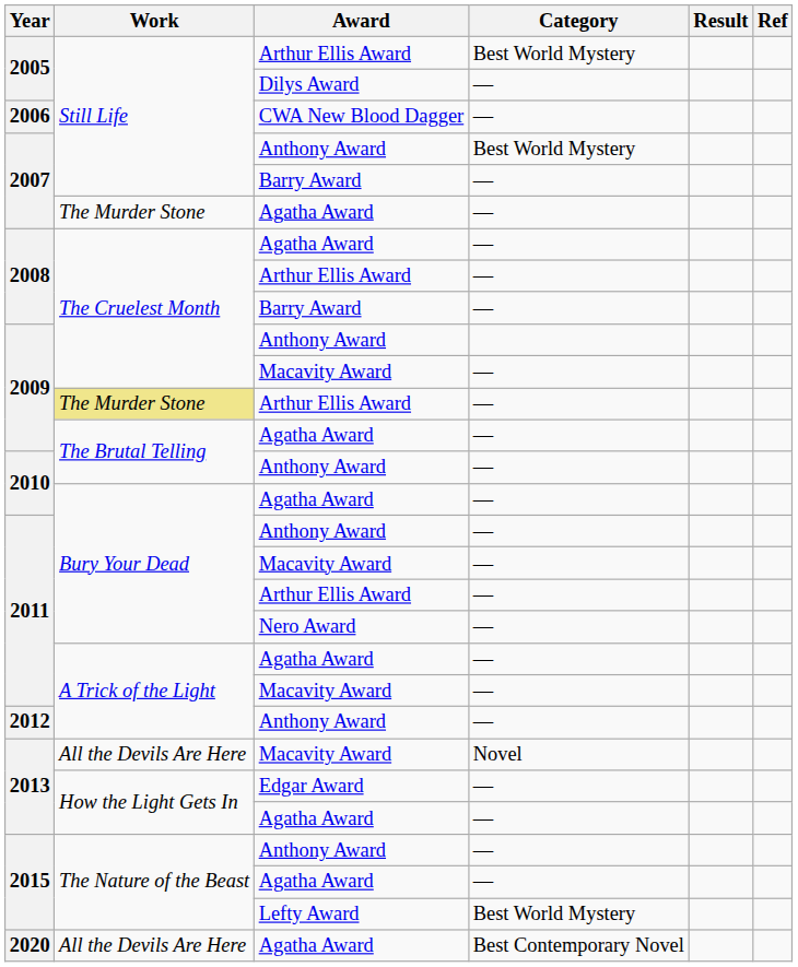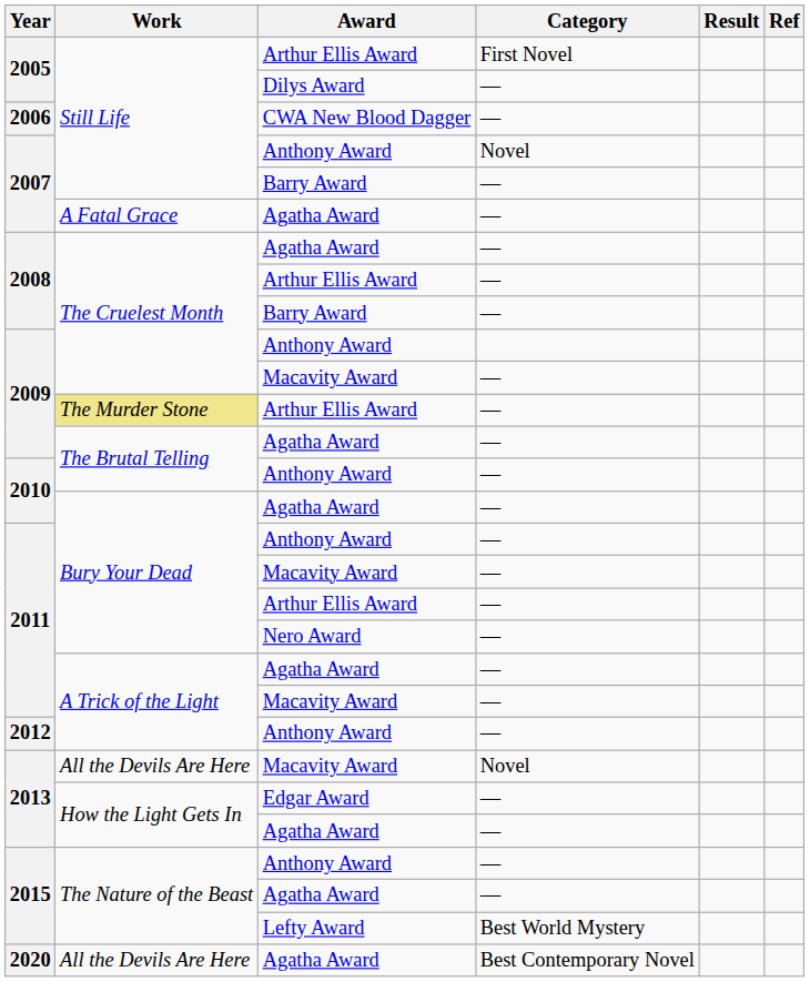2005 / Arthur Ellis Award | Category: Best World Mystery -> First Novel
2007 / Anthony Award | Category: Best World Mystery -> Novel
2007 / Agatha Award | Work: The Murder Stone -> A Fatal Grace
